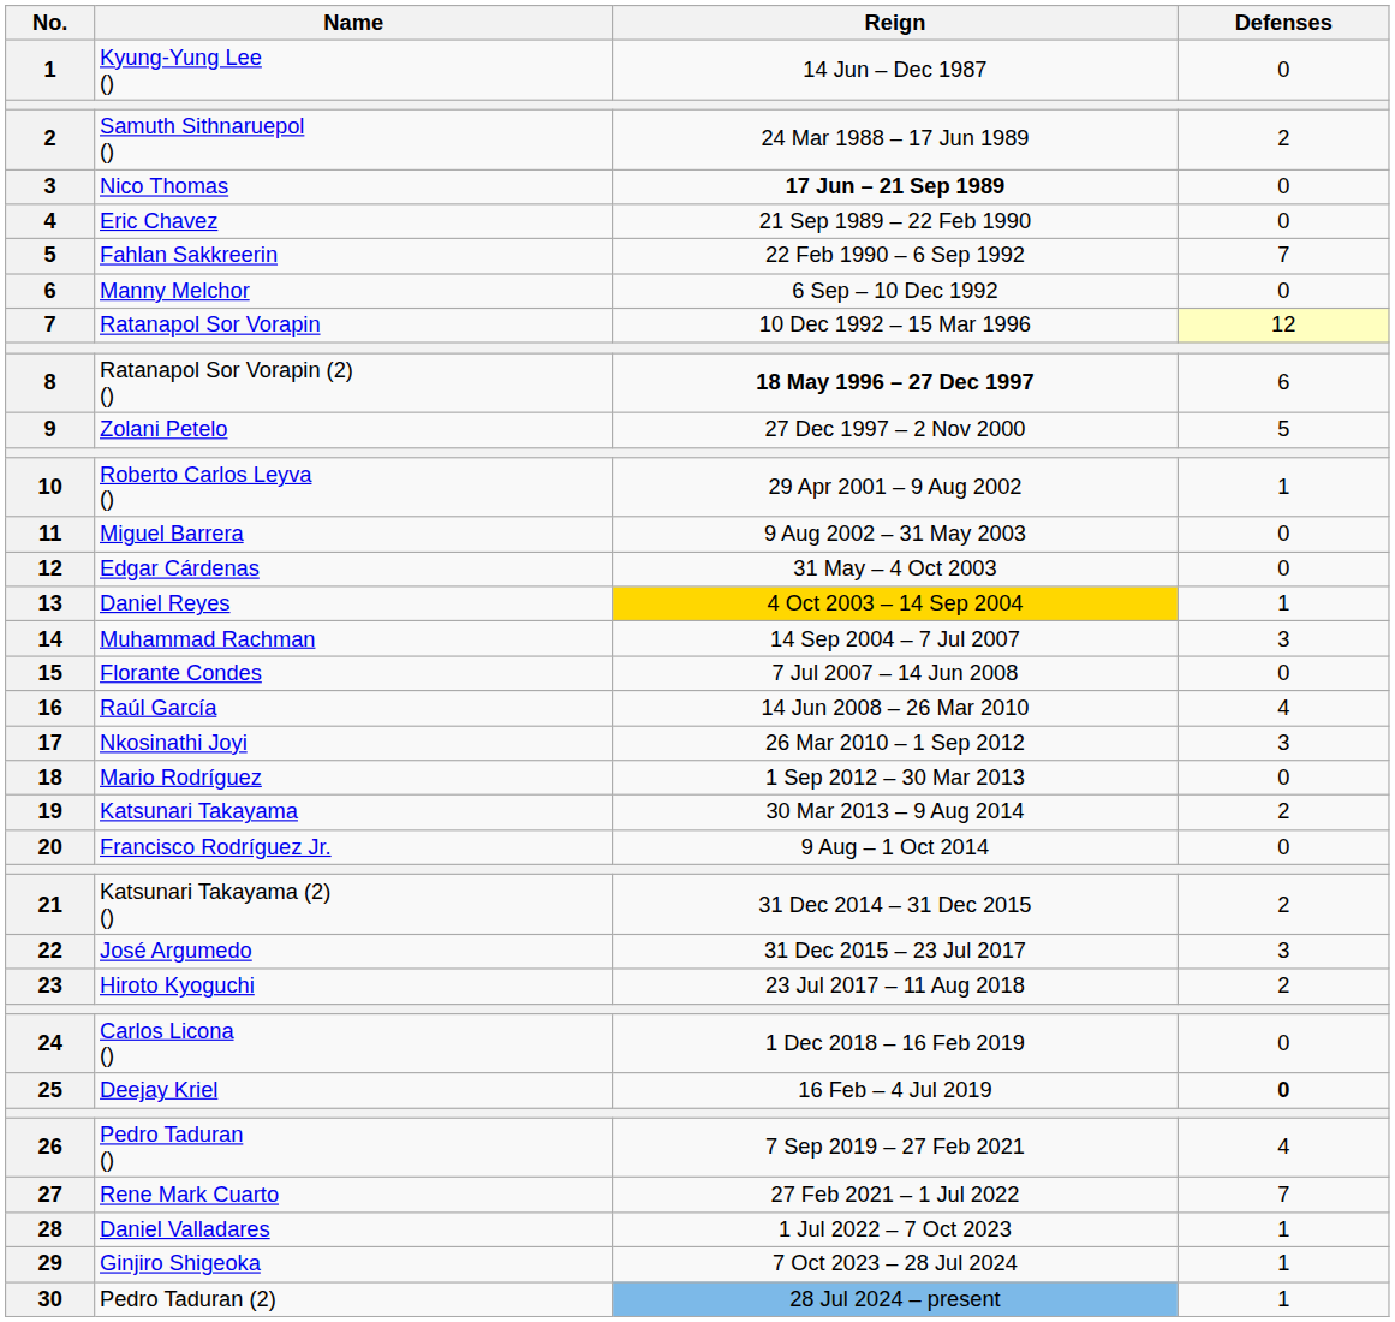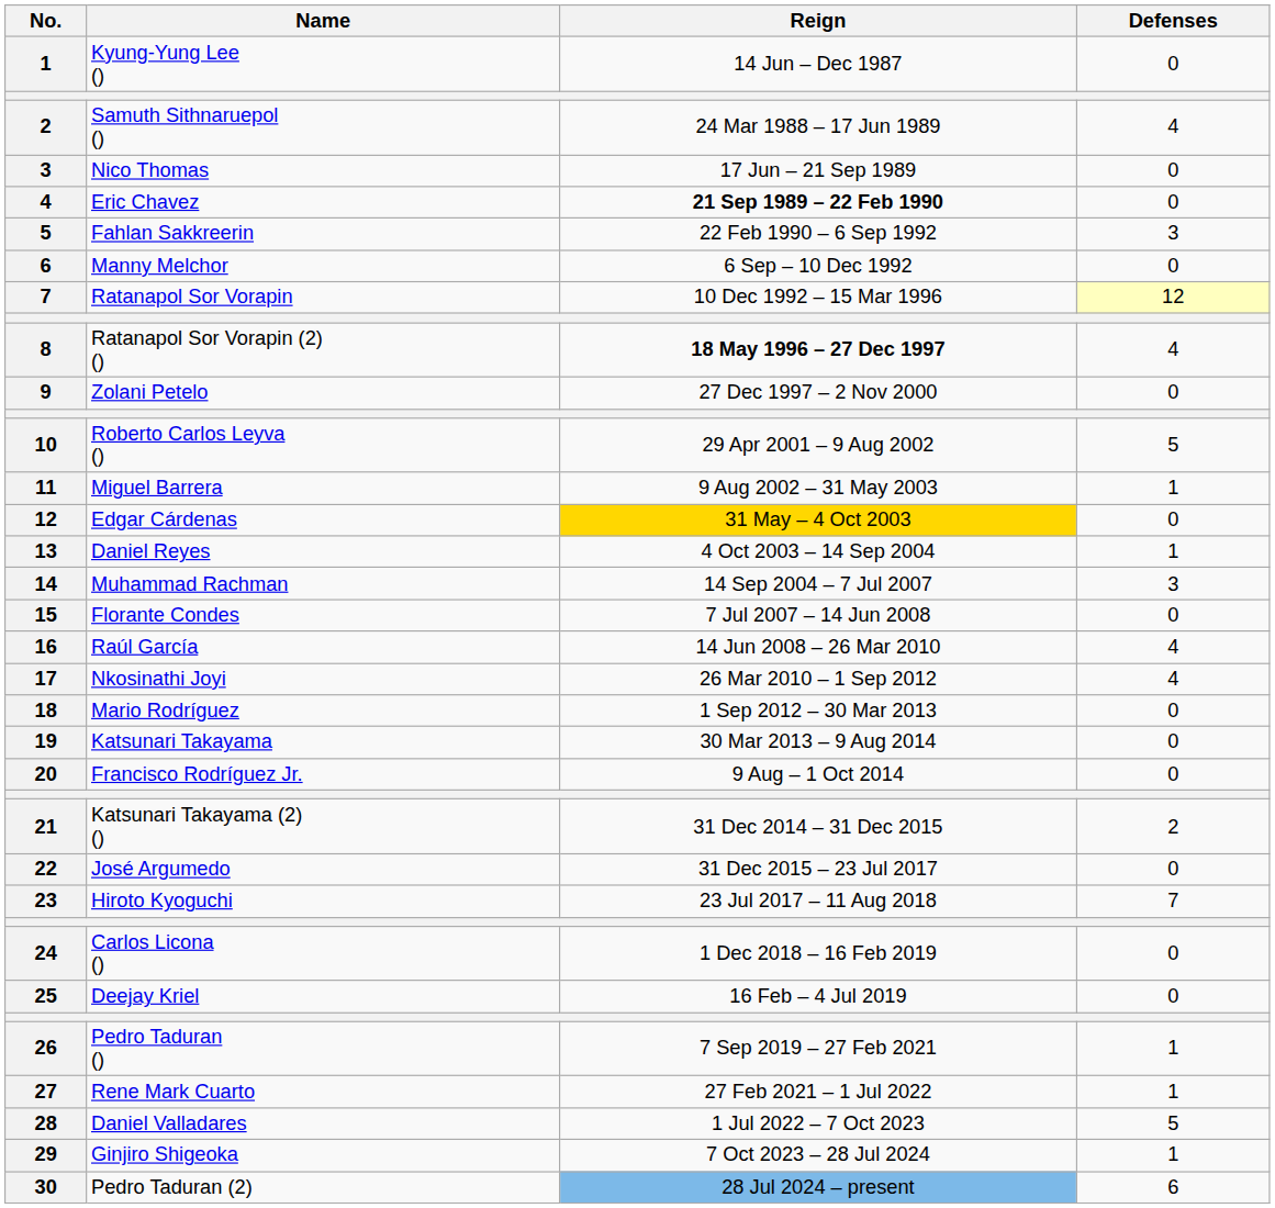Samuth Sithnaruepol () | Defenses: 2 -> 4
Nico Thomas | Reign: bold -> normal
Eric Chavez | Reign: normal -> bold
Fahlan Sakkreerin | Defenses: 7 -> 3
Ratanapol Sor Vorapin (2) () | Defenses: 6 -> 4
Zolani Petelo | Defenses: 5 -> 0
Roberto Carlos Leyva () | Defenses: 1 -> 5
Miguel Barrera | Defenses: 0 -> 1
Edgar Cárdenas | Reign: no background -> gold background
Daniel Reyes | Reign: gold background -> no background
Nkosinathi Joyi | Defenses: 3 -> 4
Katsunari Takayama | Defenses: 2 -> 0
José Argumedo | Defenses: 3 -> 0
Hiroto Kyoguchi | Defenses: 2 -> 7
Deejay Kriel | Defenses: bold -> normal
Pedro Taduran () | Defenses: 4 -> 1
Rene Mark Cuarto | Defenses: 7 -> 1
Daniel Valladares | Defenses: 1 -> 5
Pedro Taduran (2) | Defenses: 1 -> 6
